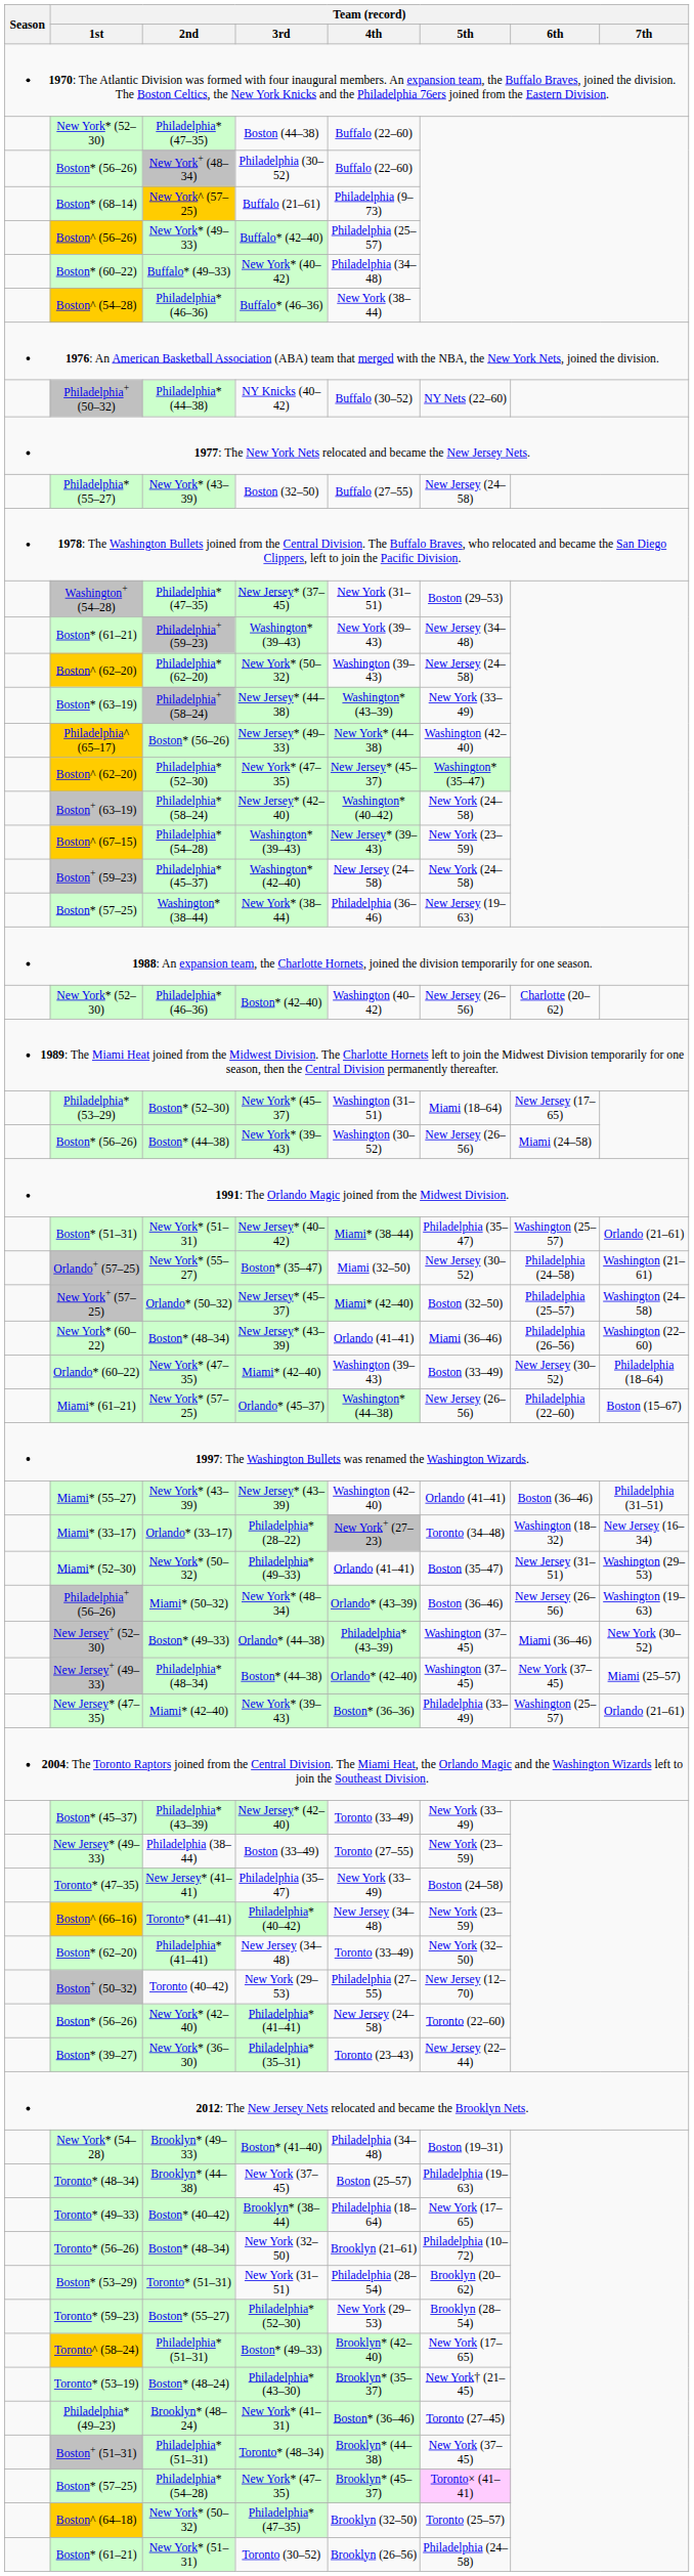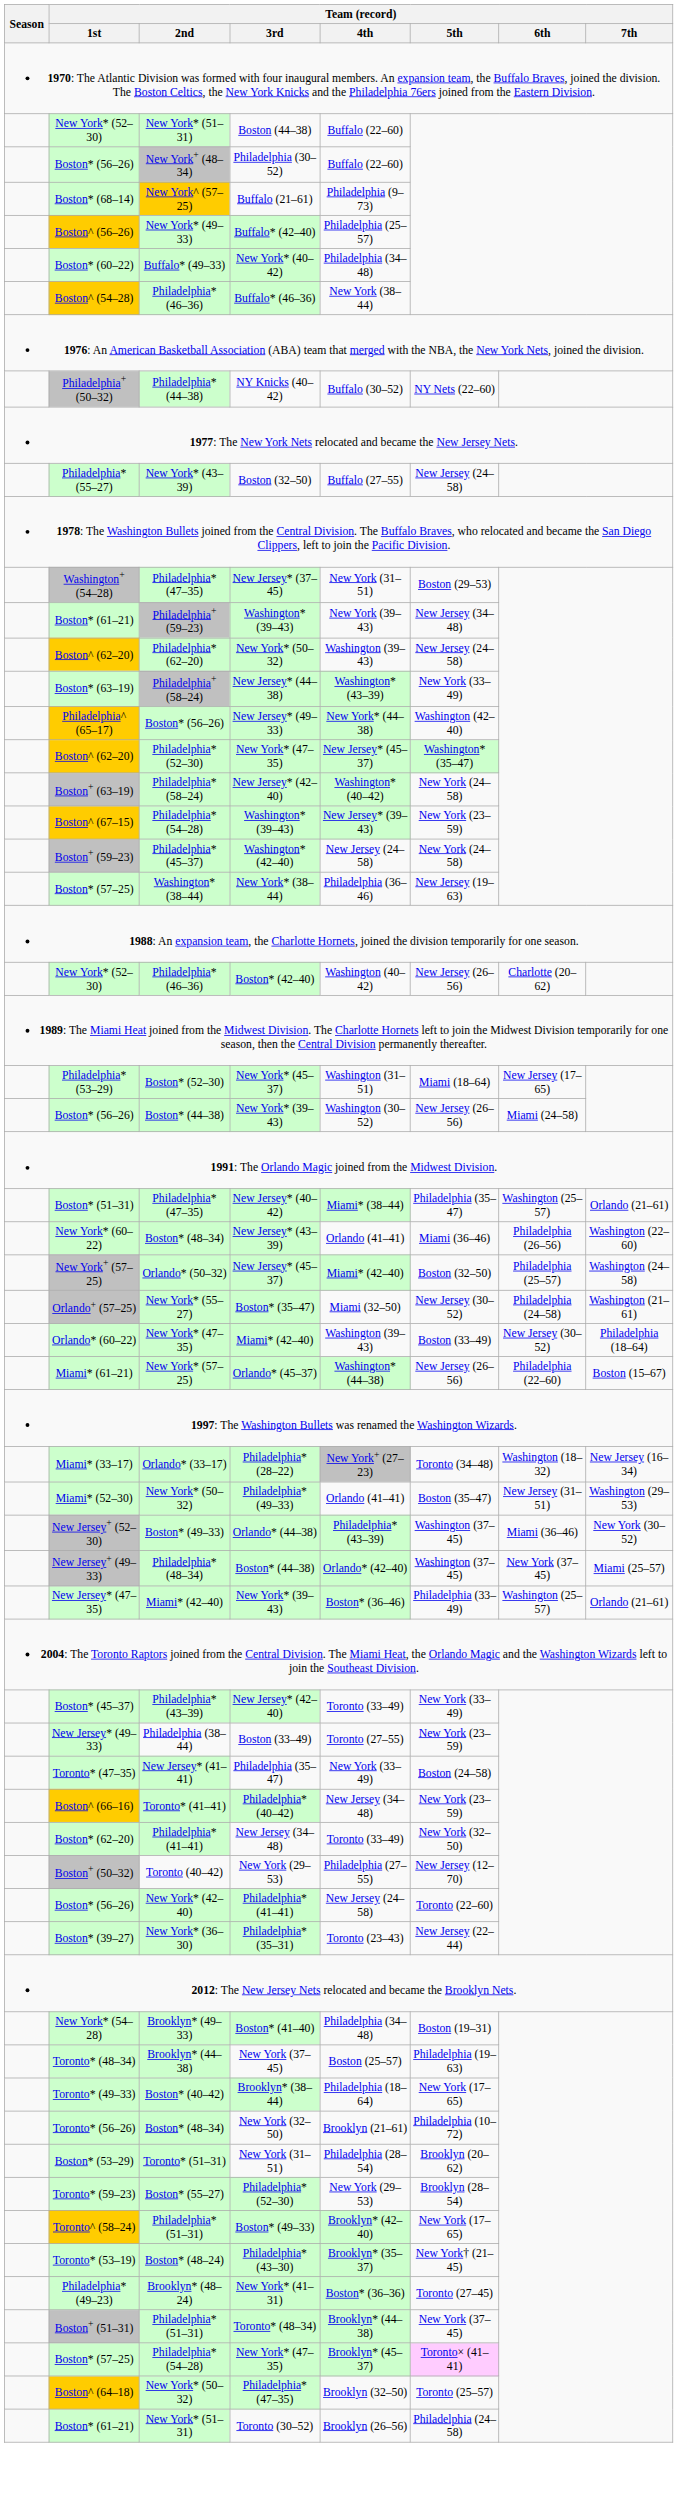Boston (44–38) | Team (record) / 2nd: Philadelphia* (47–35) -> New York* (51–31)
New Jersey* (40–42) | Team (record) / 2nd: New York* (51–31) -> Philadelphia* (47–35)
rows swapped: New York* (60–22) / New Jersey* (43–39) <-> Boston* (35–47)
- row: Miami* (55–27) | New York* (43–39) | New Jersey* (43–39) | Washington (42–40) | Orlando (41–41) | Boston (36–46) | Philadelphia (31–51)
- row: Philadelphia+ (56–26) | Miami* (50–32) | New York* (48–34) | Orlando* (43–39) | Boston (36–46) | New Jersey (26–56) | Washington (19–63)
New Jersey* (47–35) / New York* (39–43) | Team (record) / 4th: Boston* (36–36) -> Boston* (36–46)
New York* (41–31) | Team (record) / 4th: Boston* (36–46) -> Boston* (36–36)
